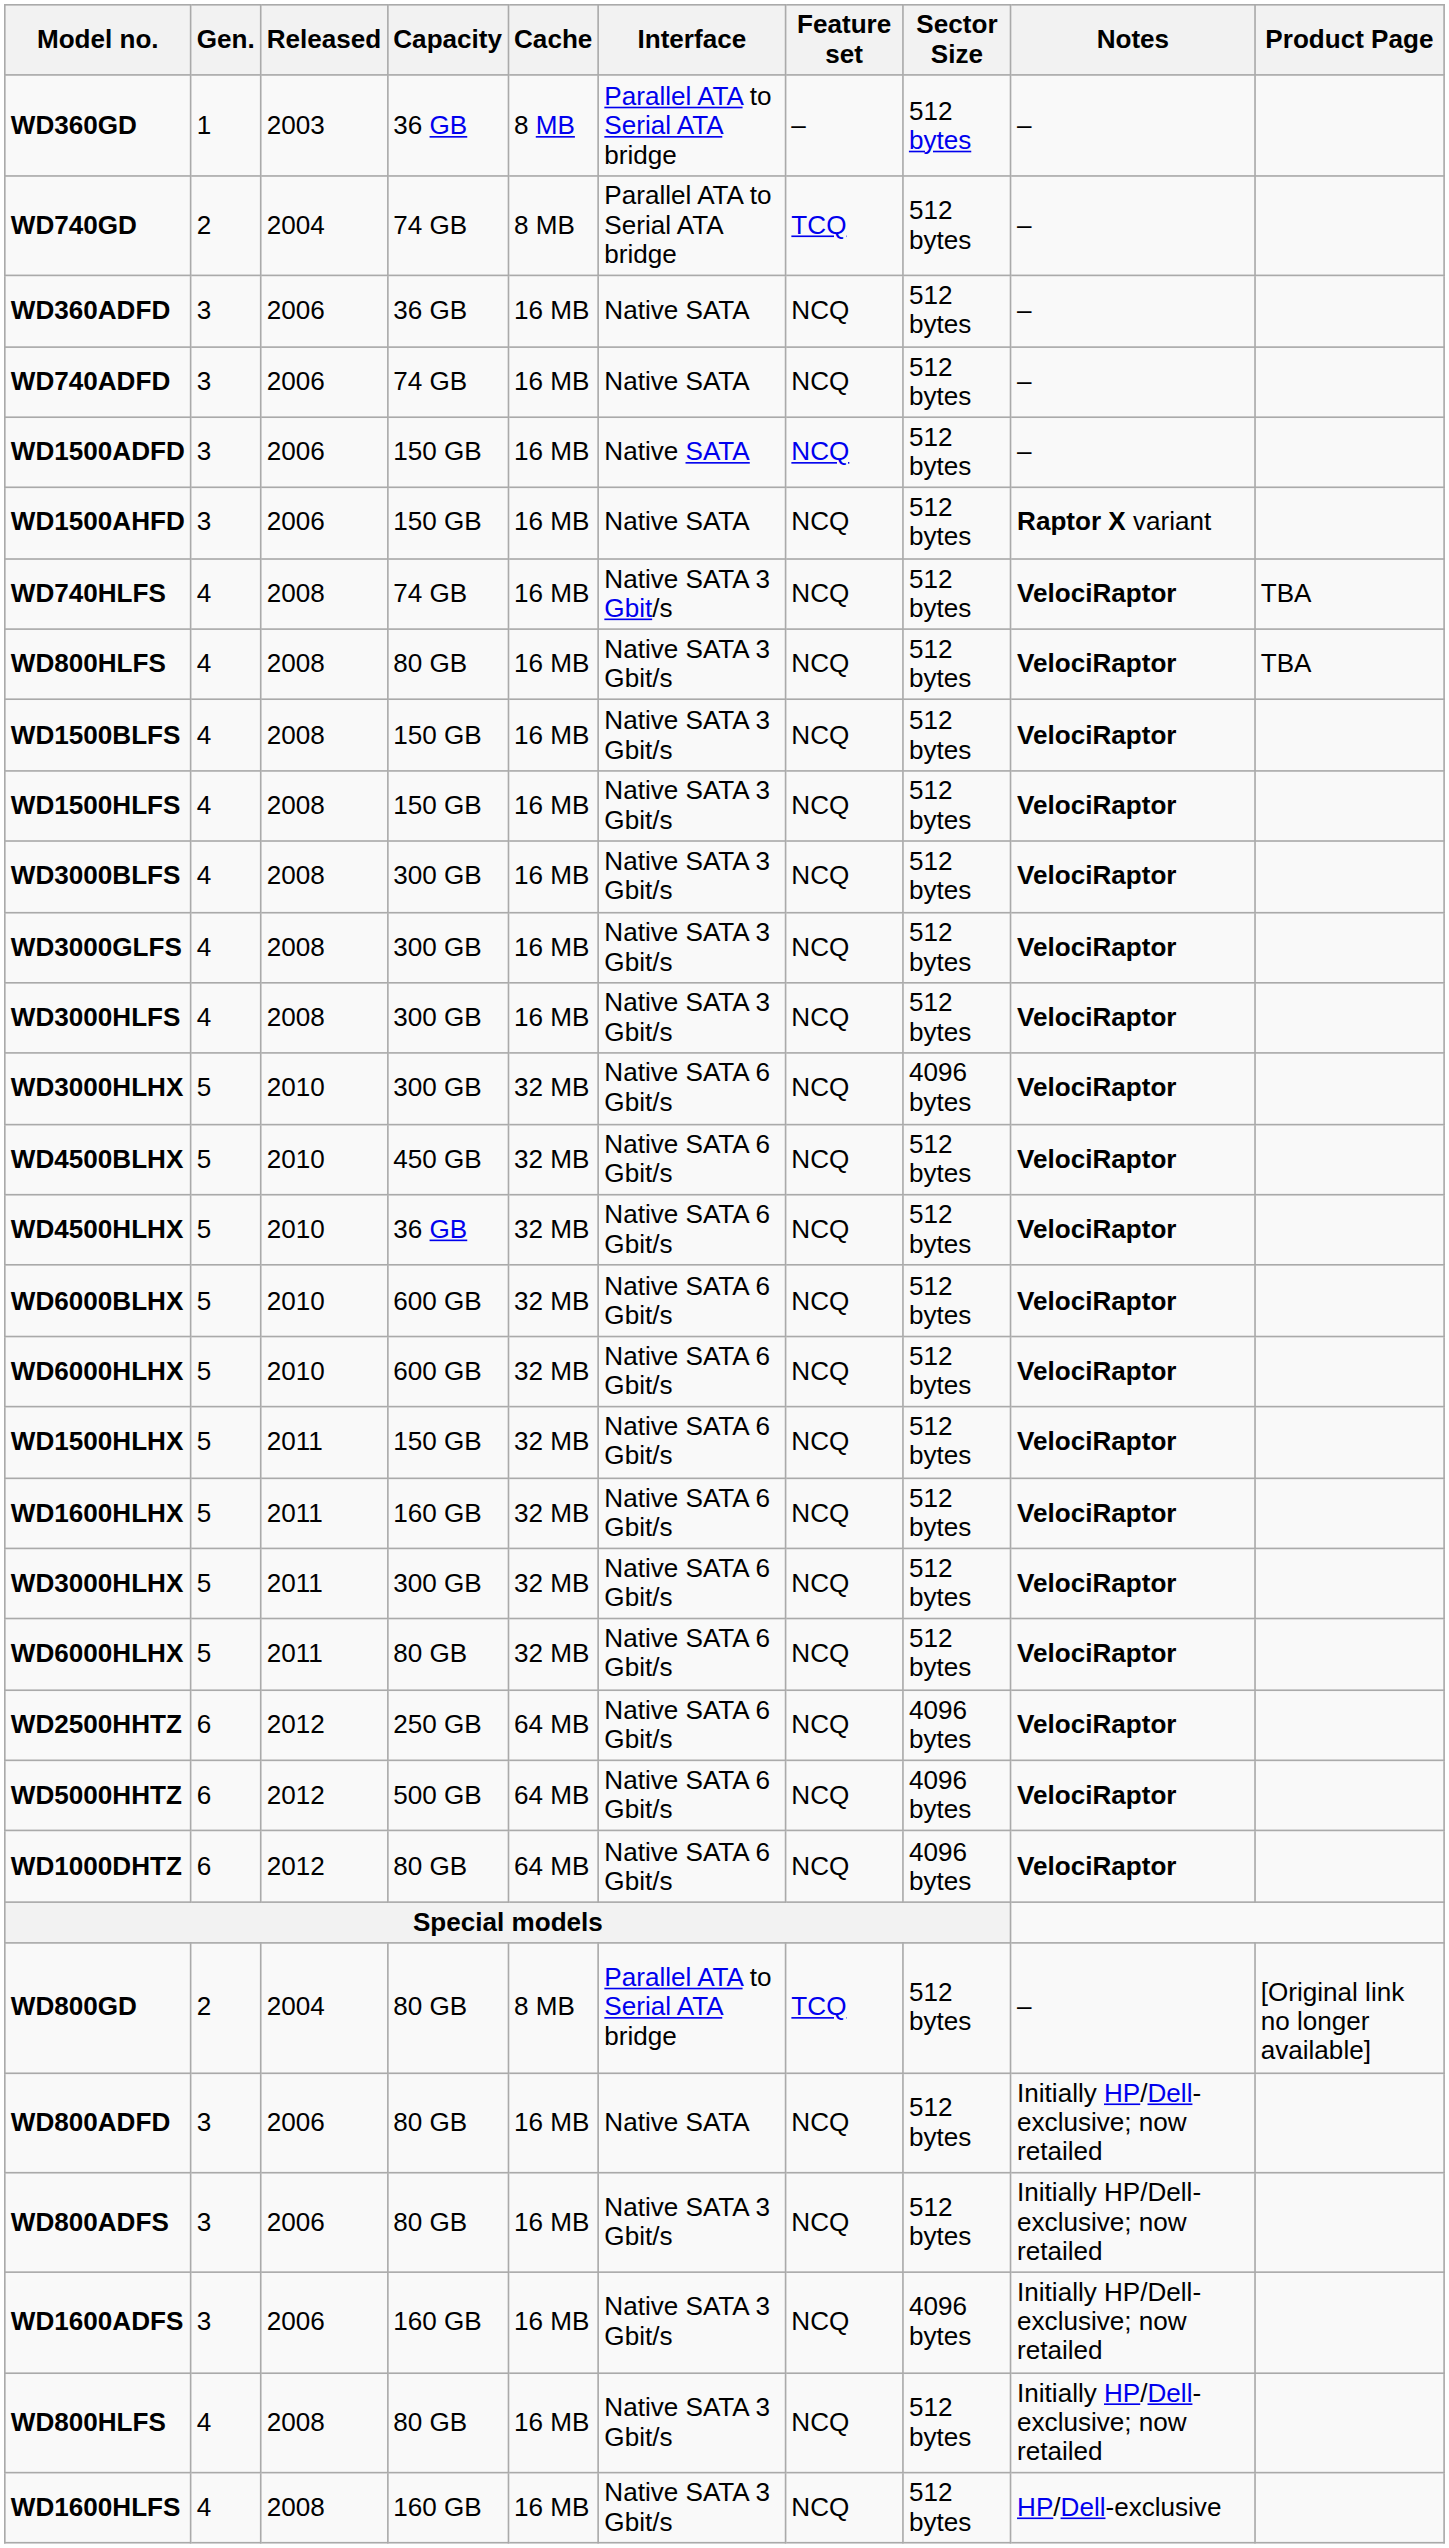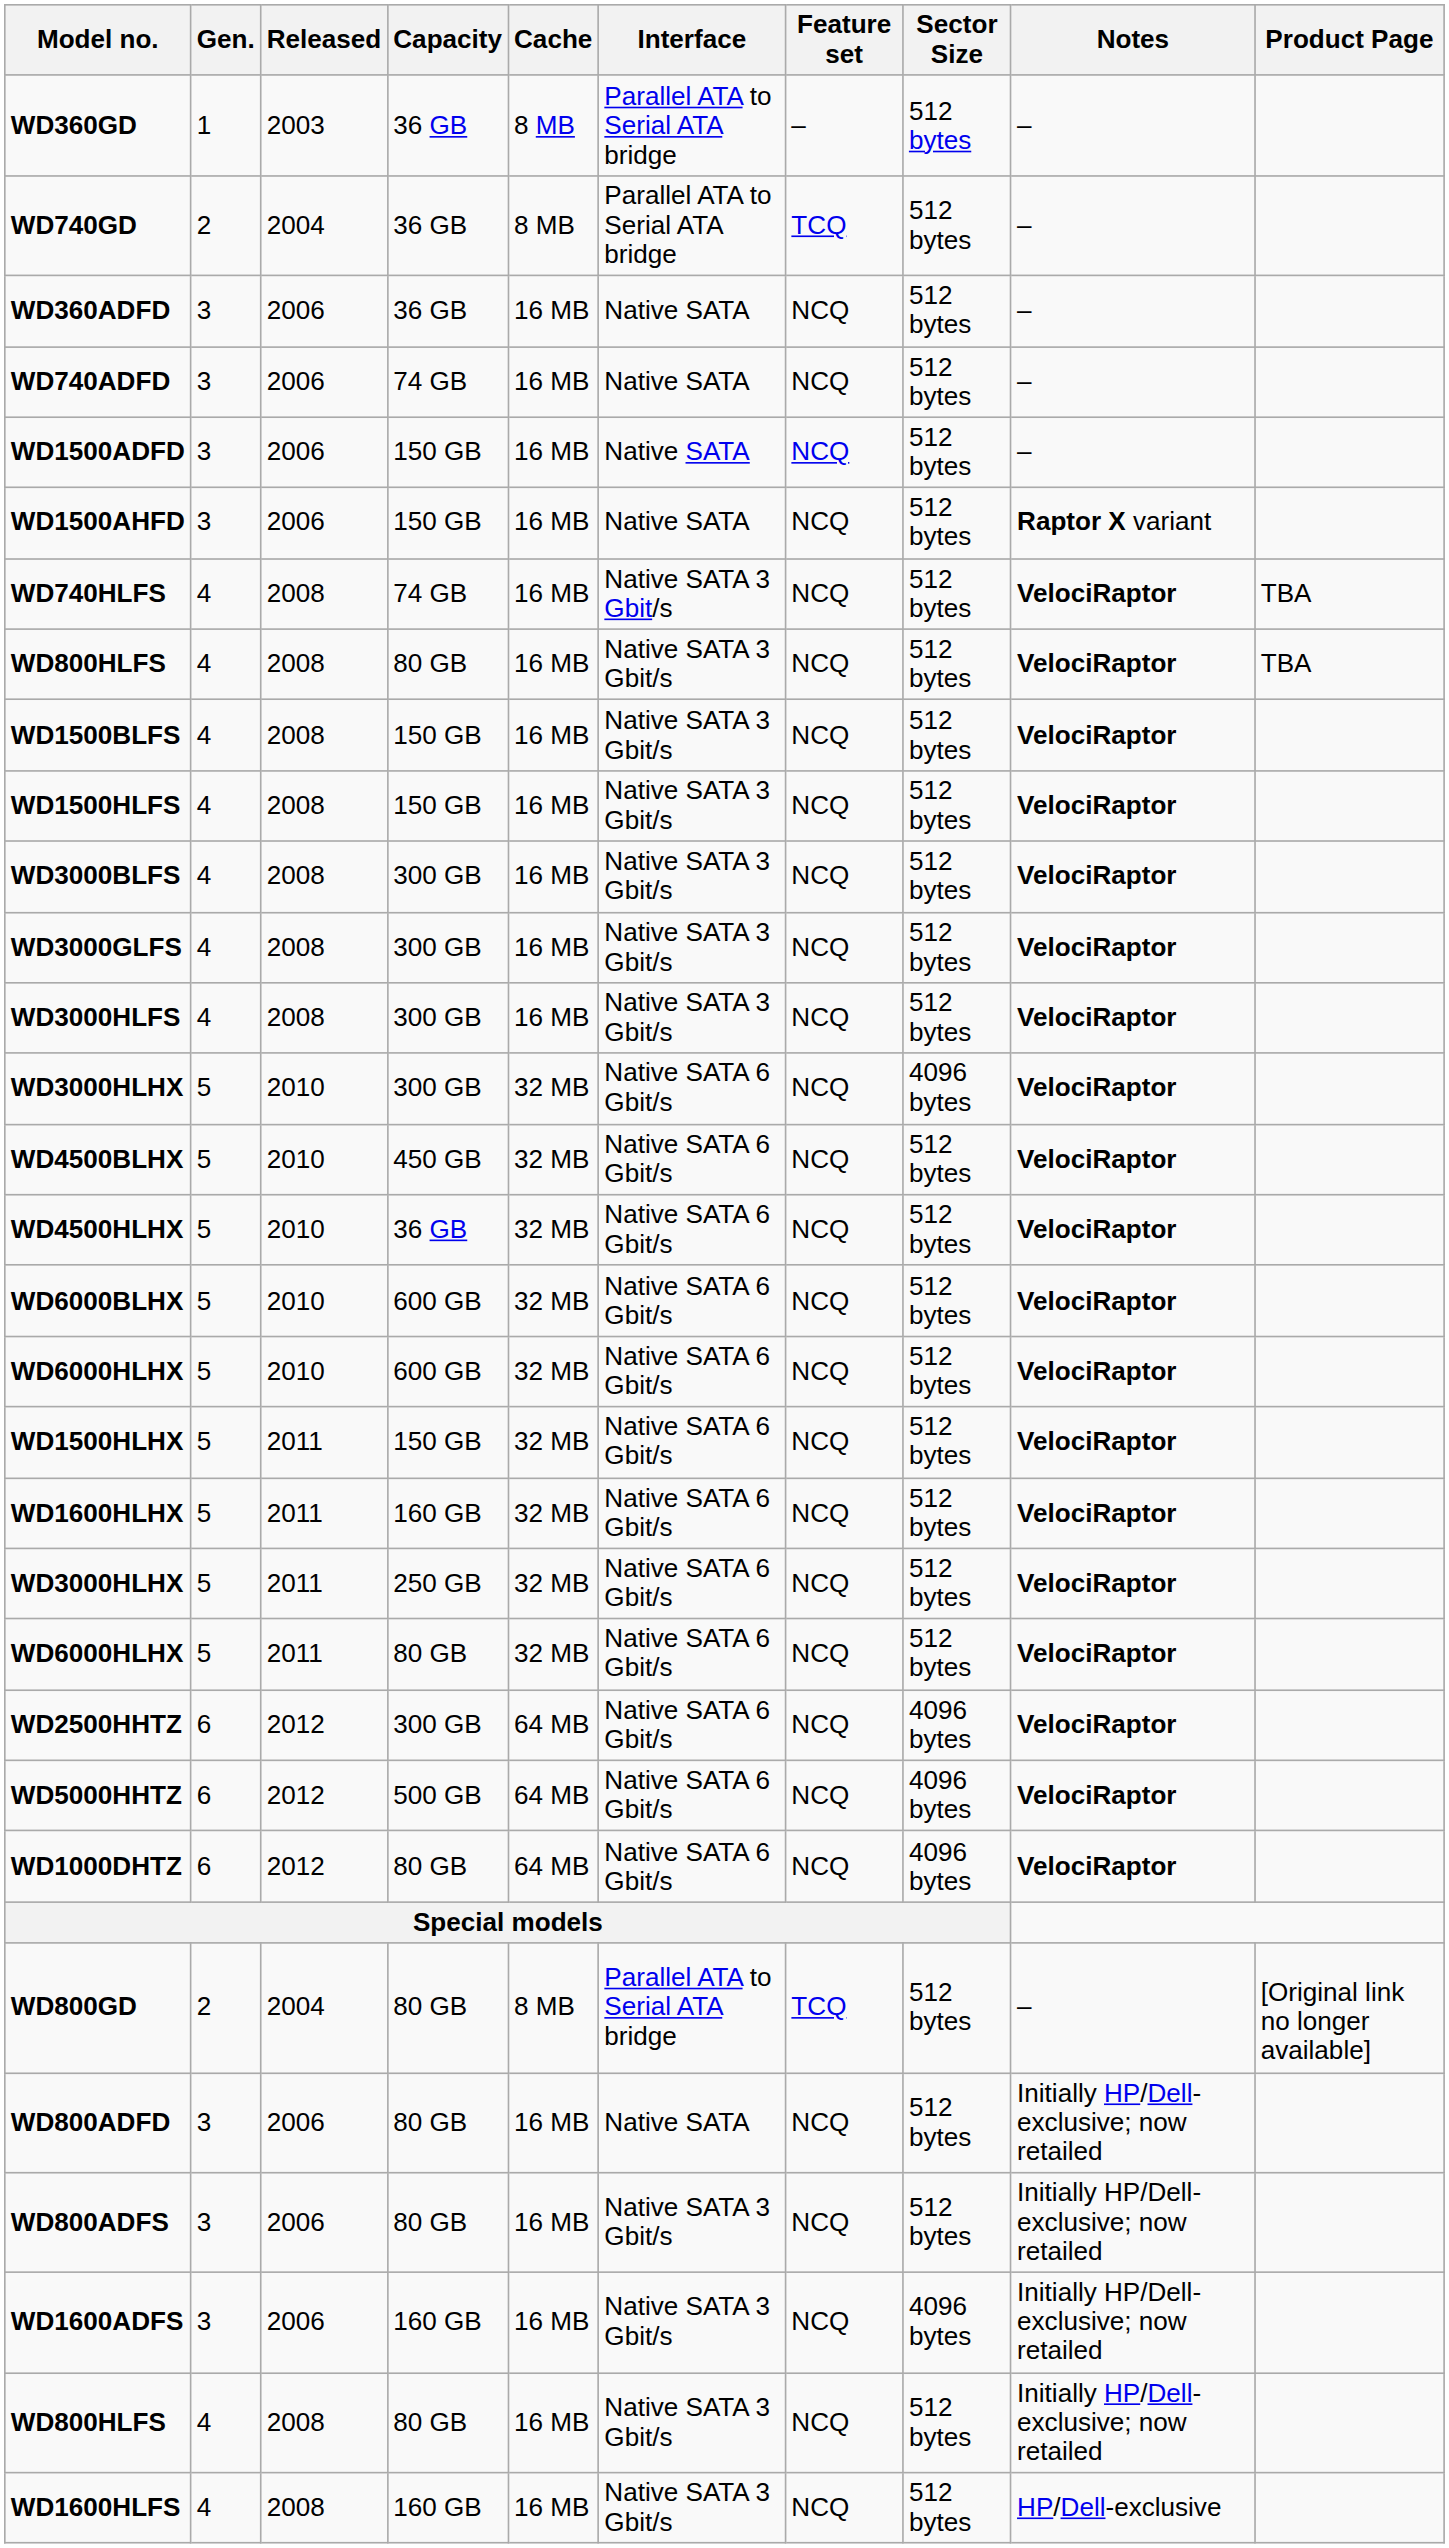WD740GD | Capacity: 74 GB -> 36 GB
WD3000HLHX / 2011 | Capacity: 300 GB -> 250 GB
WD2500HHTZ | Capacity: 250 GB -> 300 GB
